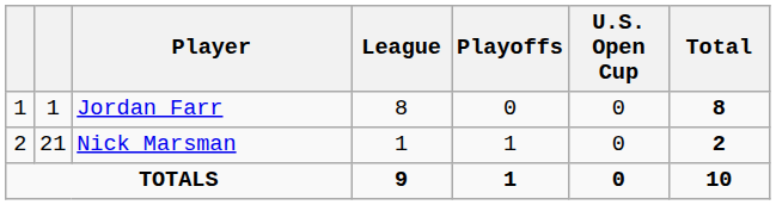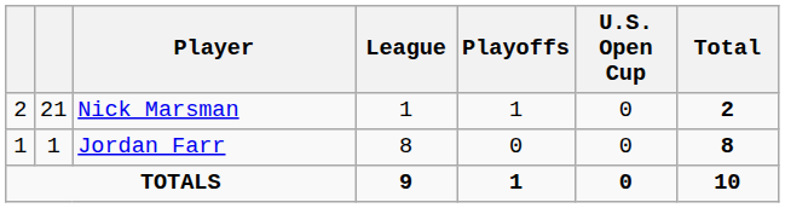rows swapped: Jordan Farr <-> Nick Marsman
